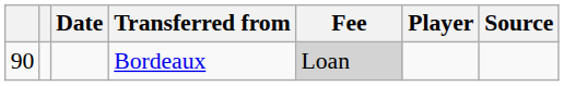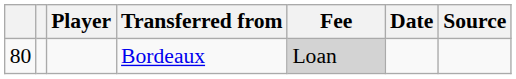columns swapped: Player <-> Date
Bordeaux | column 1: 90 -> 80
